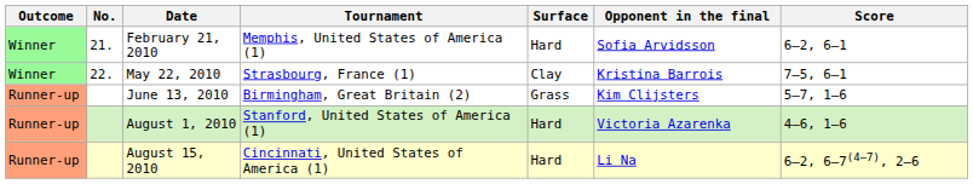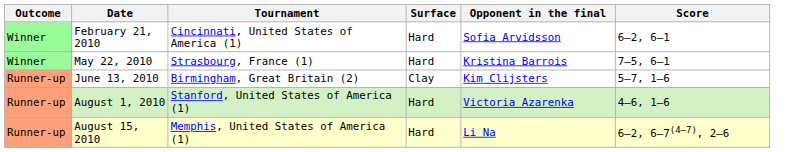- column: No. | 21. | 22.
February 21, 2010 | Tournament: Memphis, United States of America (1) -> Cincinnati, United States of America (1)
May 22, 2010 | Surface: Clay -> Hard
June 13, 2010 | Surface: Grass -> Clay
August 15, 2010 | Tournament: Cincinnati, United States of America (1) -> Memphis, United States of America (1)
